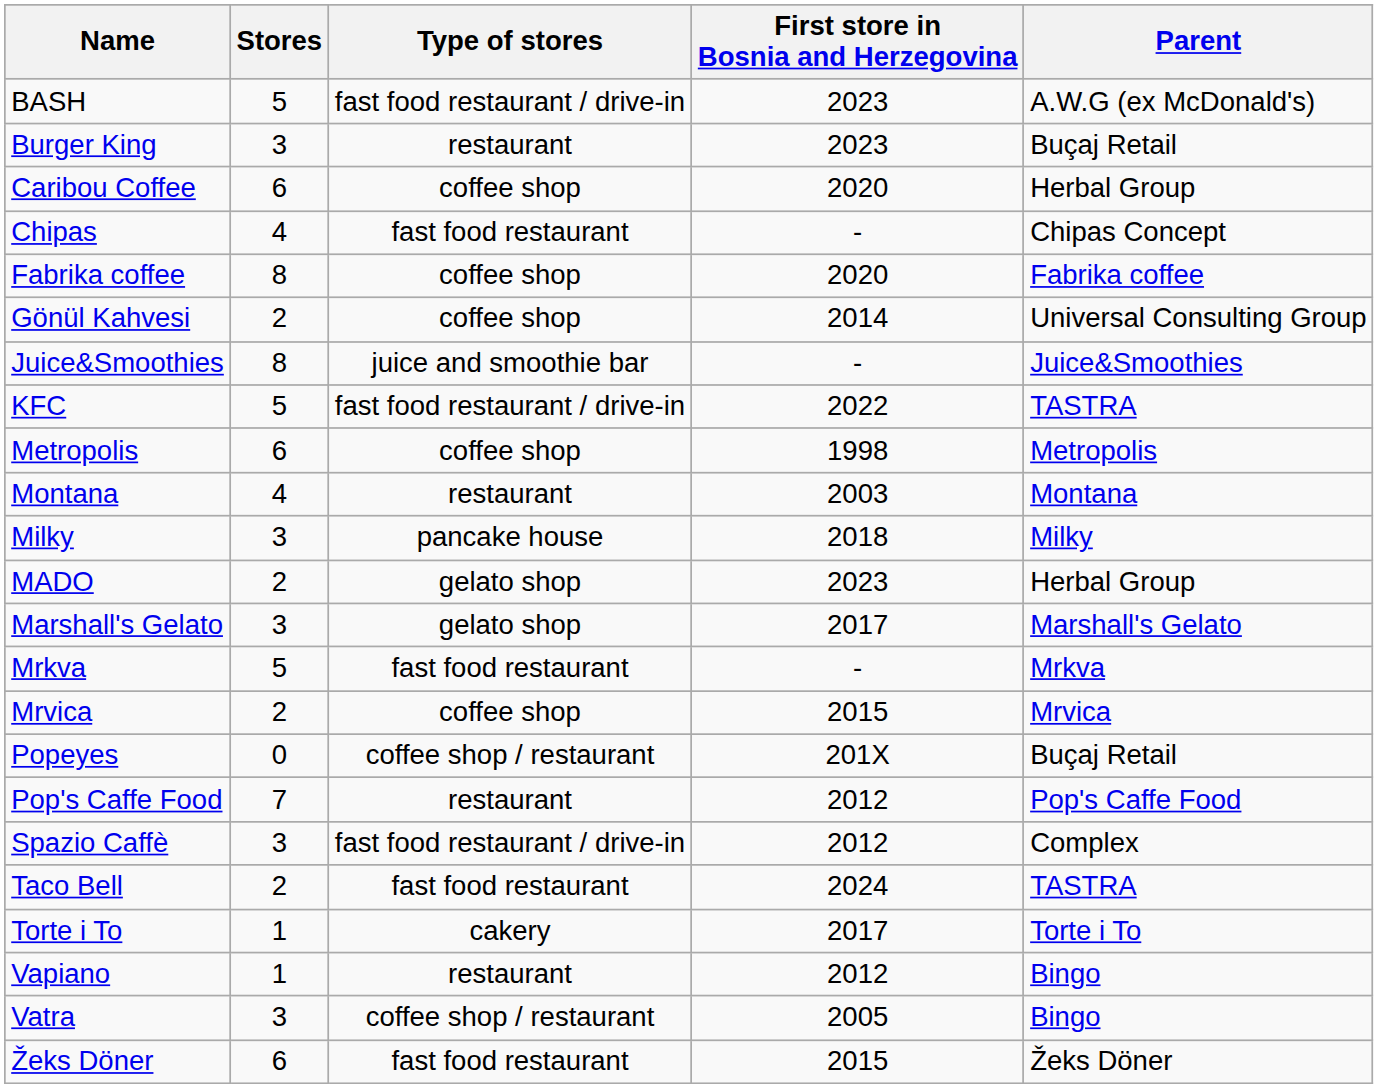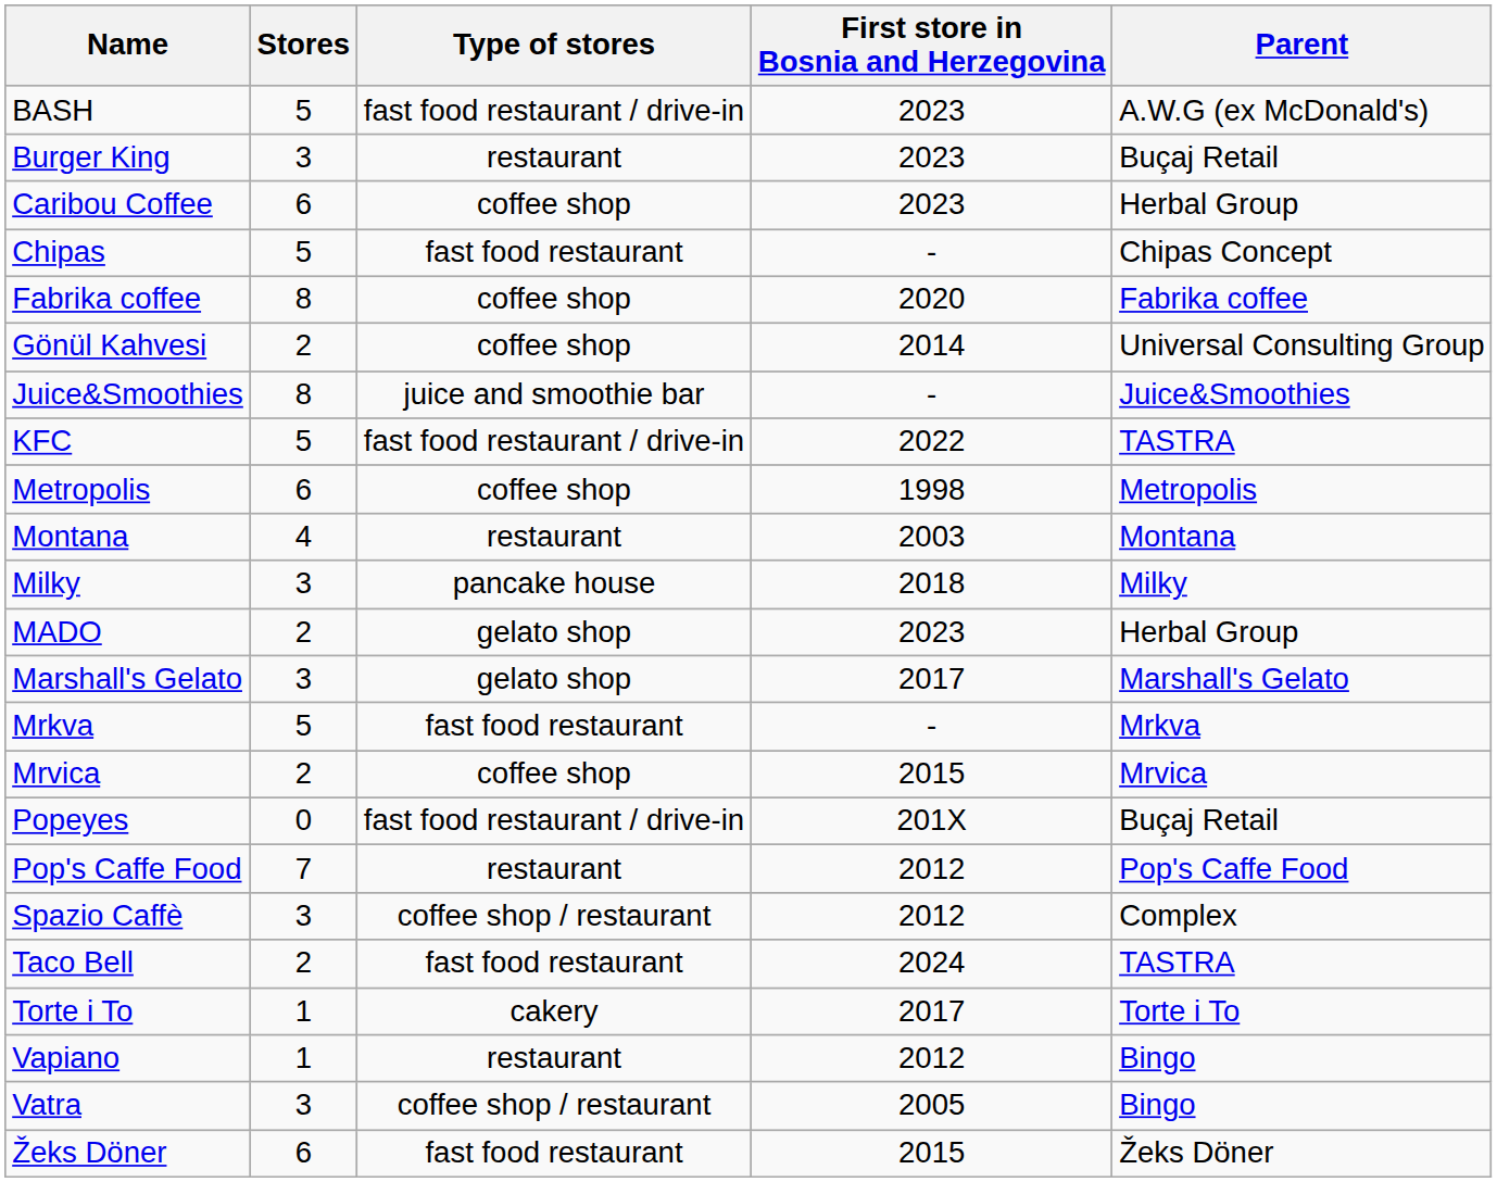Caribou Coffee | First store in Bosnia and Herzegovina: 2020 -> 2023
Chipas | Stores: 4 -> 5
Popeyes | Type of stores: coffee shop / restaurant -> fast food restaurant / drive-in
Spazio Caffè | Type of stores: fast food restaurant / drive-in -> coffee shop / restaurant
